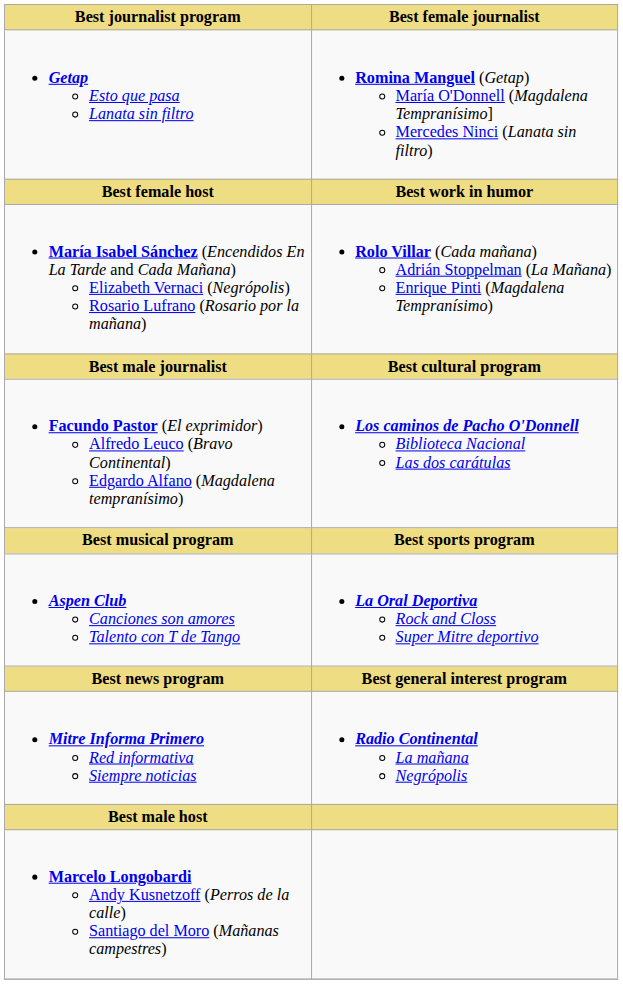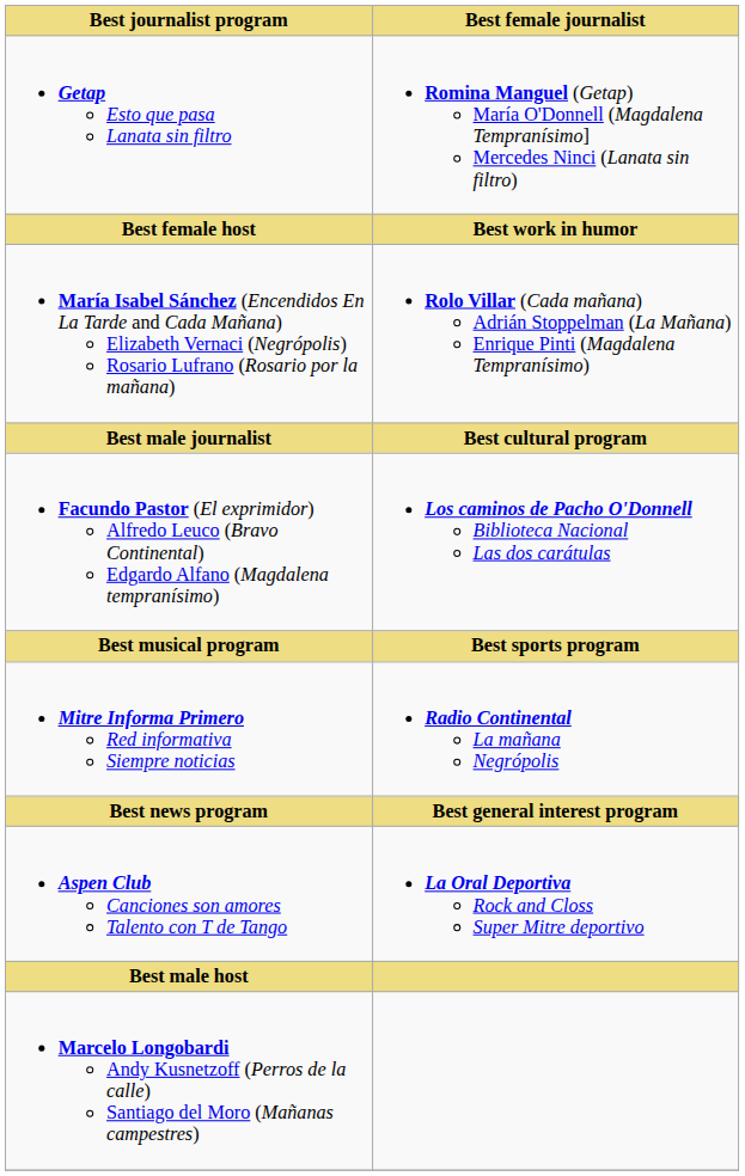rows swapped: Aspen Club Canciones son amores Talento con T de Tango <-> Mitre Informa Primero Red informativa Siempre noticias
